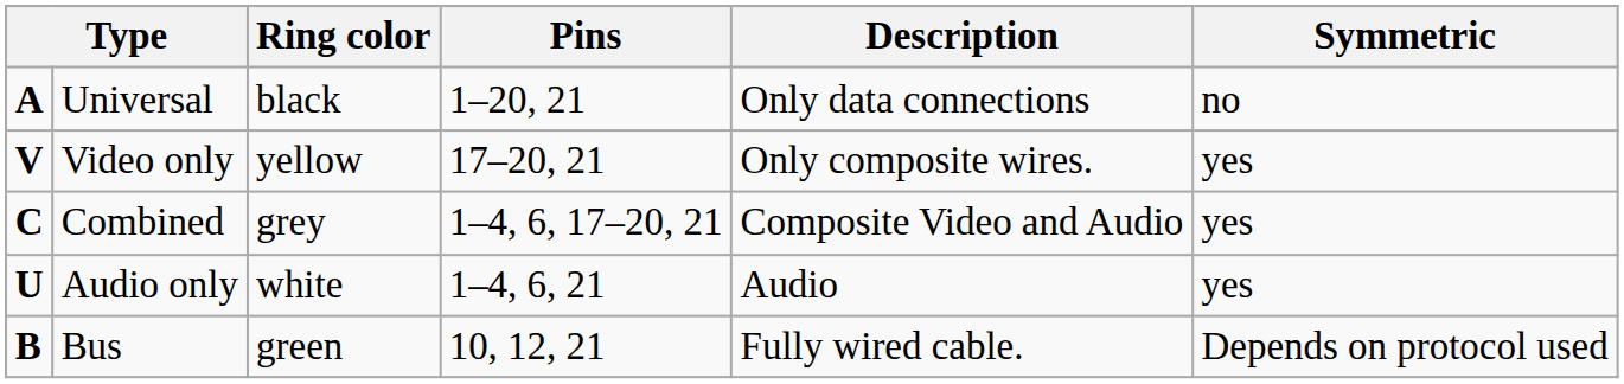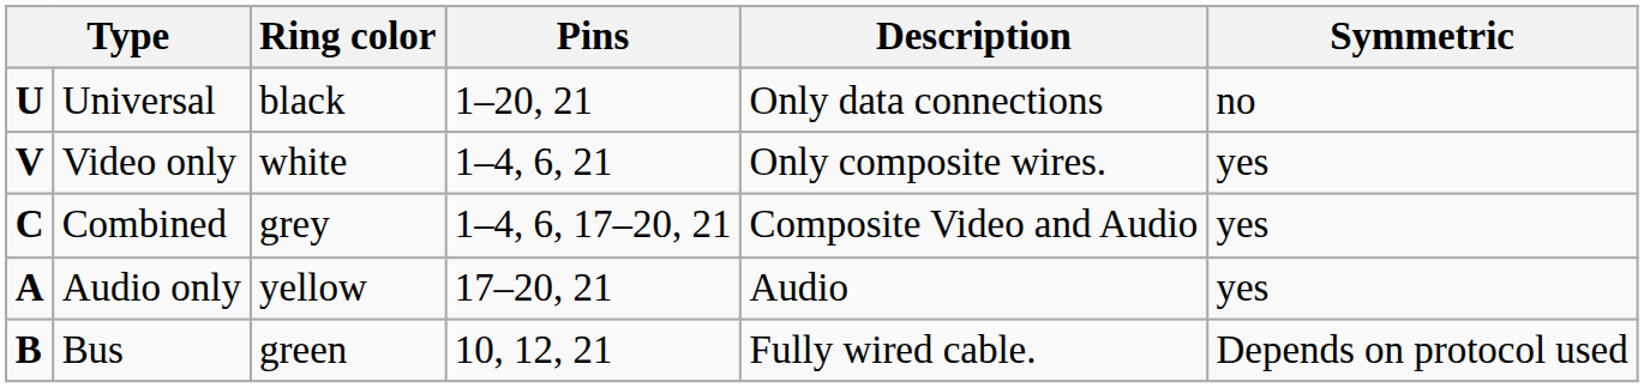Universal | column 1: A -> U
Video only | Ring color: yellow -> white
Video only | Pins: 17–20, 21 -> 1–4, 6, 21
Audio only | column 1: U -> A
Audio only | Ring color: white -> yellow
Audio only | Pins: 1–4, 6, 21 -> 17–20, 21
